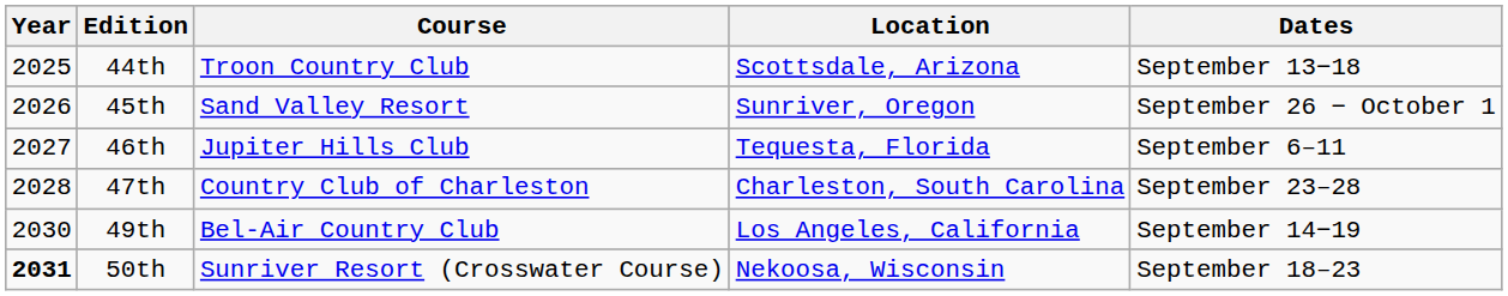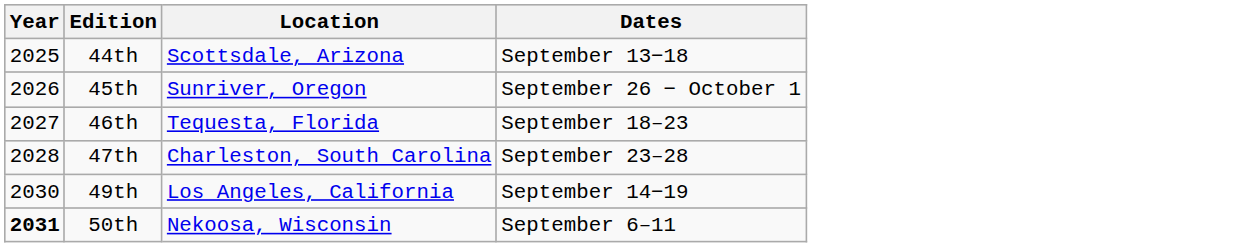- column: Course | Troon Country Club | Sand Valley Resort | Jupiter Hills Club | Country Club of Charleston | Bel-Air Country Club | Sunriver Resort (Crosswater Course)
46th | Dates: September 6–11 -> September 18–23
50th | Dates: September 18–23 -> September 6–11
